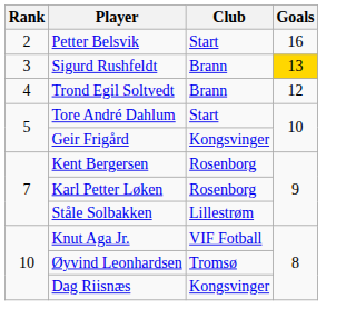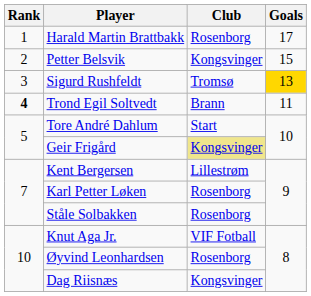+ row: 1 | Harald Martin Brattbakk | Rosenborg | 17
Petter Belsvik | Club: Start -> Kongsvinger
Petter Belsvik | Goals: 16 -> 15
Sigurd Rushfeldt | Club: Brann -> Tromsø
Trond Egil Soltvedt | Rank: normal -> bold
Trond Egil Soltvedt | Goals: 12 -> 11
Geir Frigård | Club: no background -> khaki background
Kent Bergersen | Club: Rosenborg -> Lillestrøm
Ståle Solbakken | Club: Lillestrøm -> Rosenborg
Øyvind Leonhardsen | Club: Tromsø -> Rosenborg
